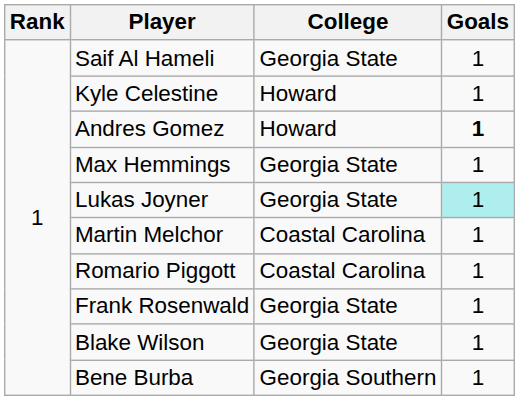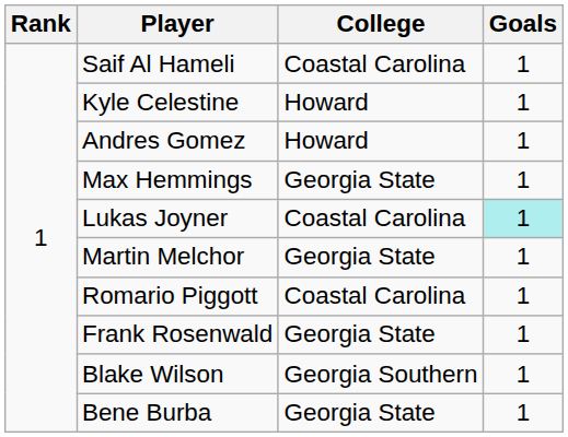Saif Al Hameli | College: Georgia State -> Coastal Carolina
Andres Gomez | Goals: bold -> normal
Lukas Joyner | College: Georgia State -> Coastal Carolina
Martin Melchor | College: Coastal Carolina -> Georgia State
Blake Wilson | College: Georgia State -> Georgia Southern
Bene Burba | College: Georgia Southern -> Georgia State
